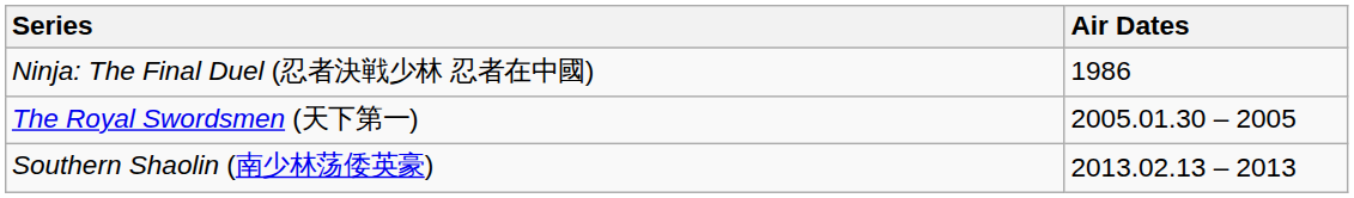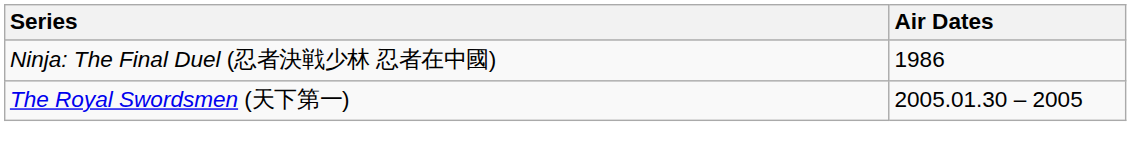- row: Southern Shaolin (南少林荡倭英豪) | 2013.02.13 – 2013
